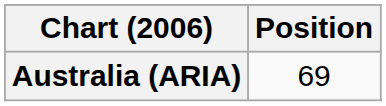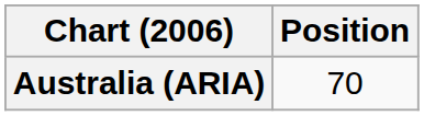Australia (ARIA) | Position: 69 -> 70
